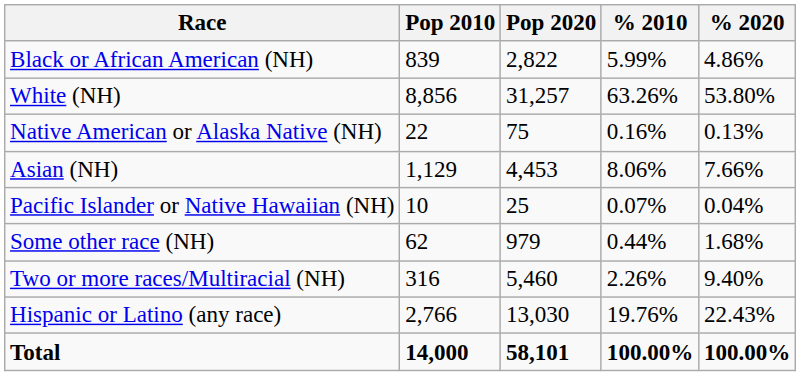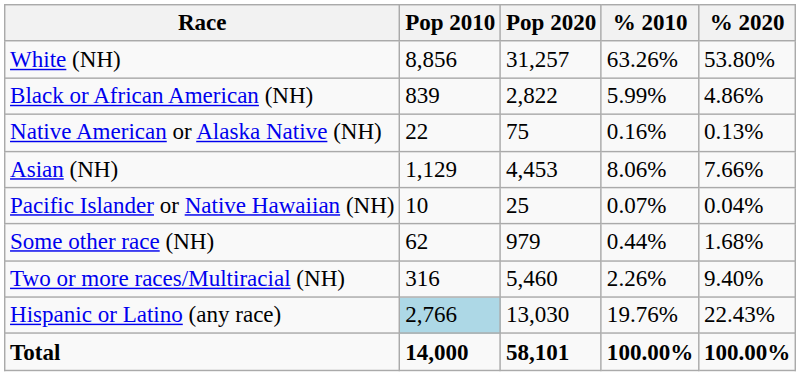rows swapped: White (NH) <-> Black or African American (NH)
Hispanic or Latino (any race) | Pop 2010: no background -> lightblue background
